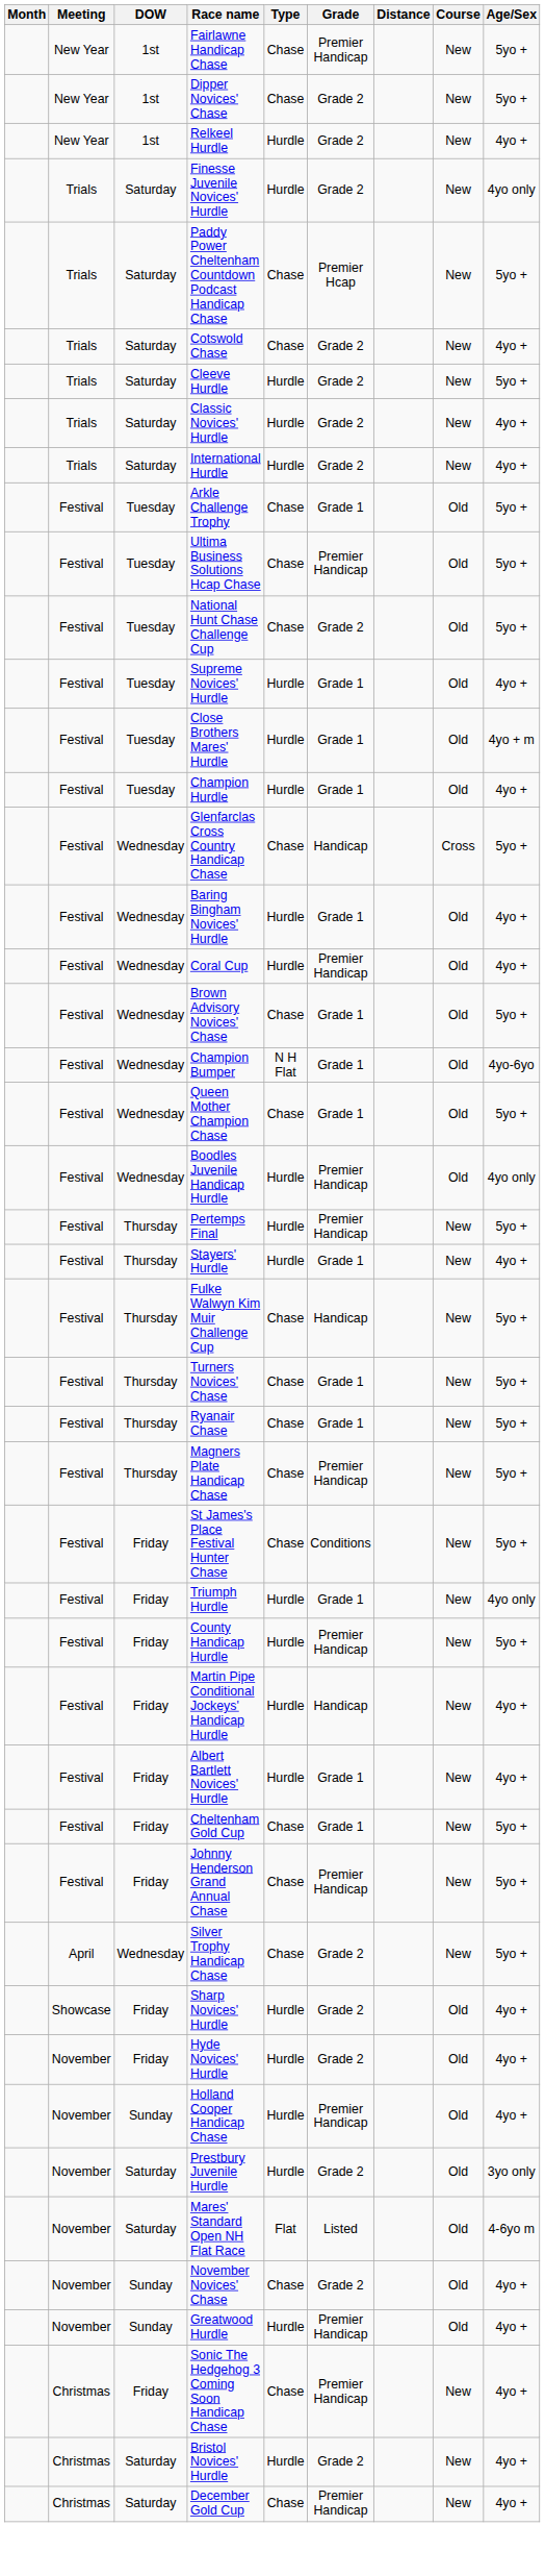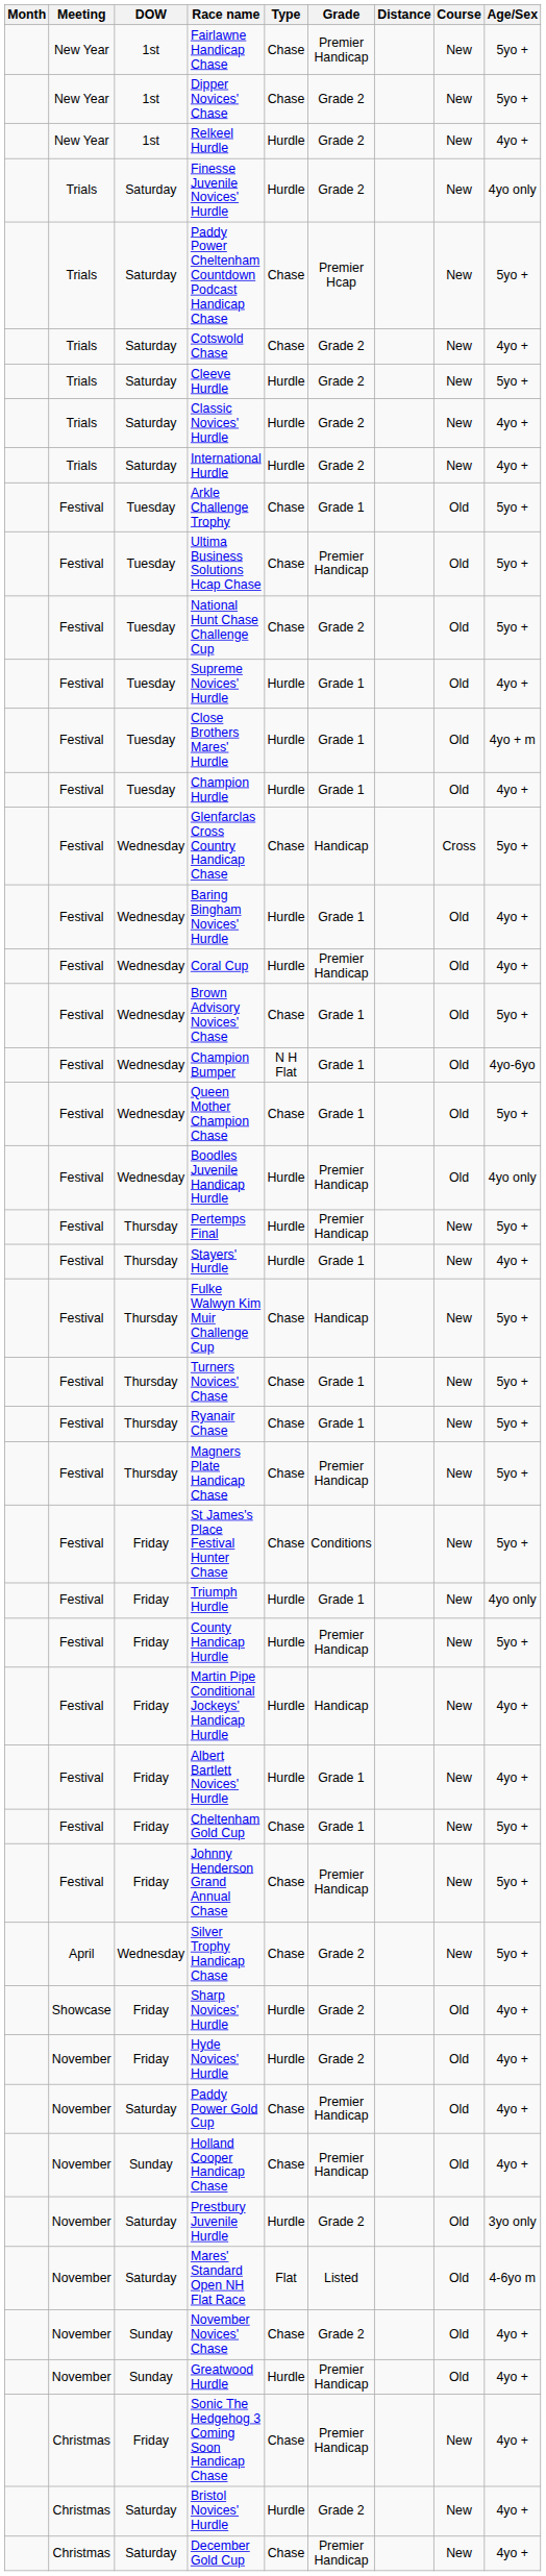+ row: November | Saturday | Paddy Power Gold Cup | Chase | Premier Handicap | Old | 4yo +
Holland Cooper Handicap Chase | Type: Hurdle -> Chase
